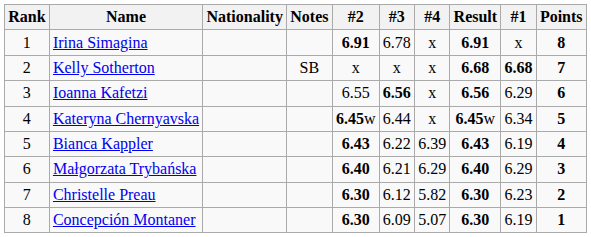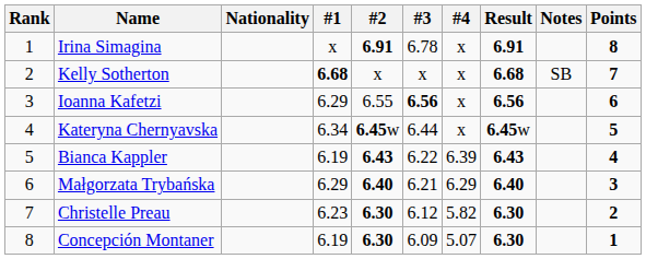columns swapped: #1 <-> Notes
